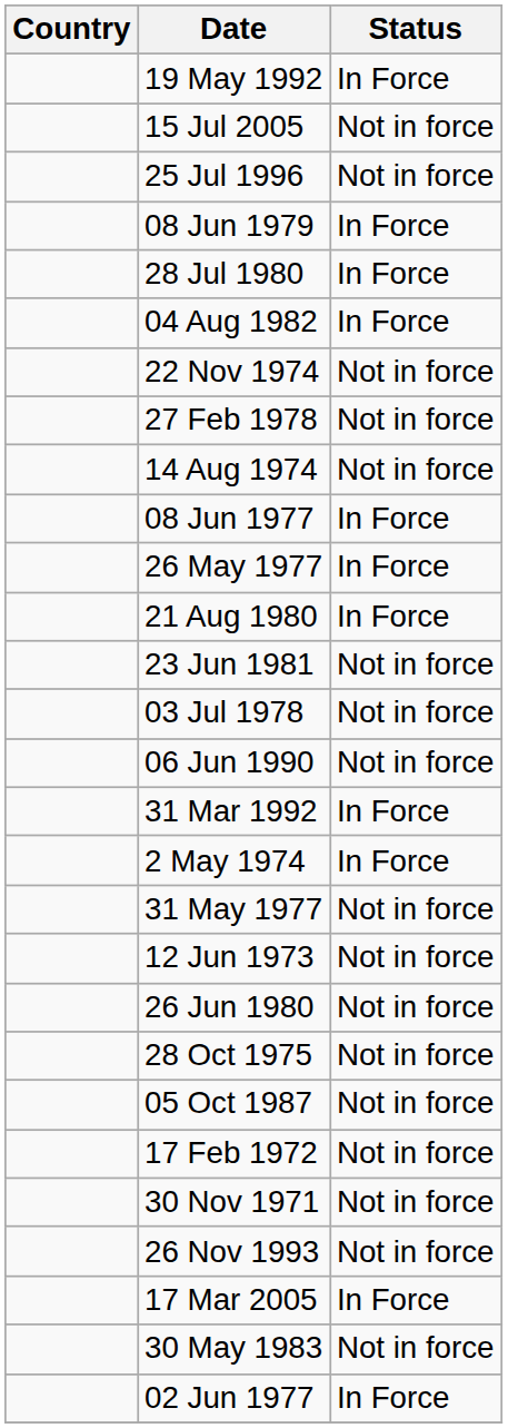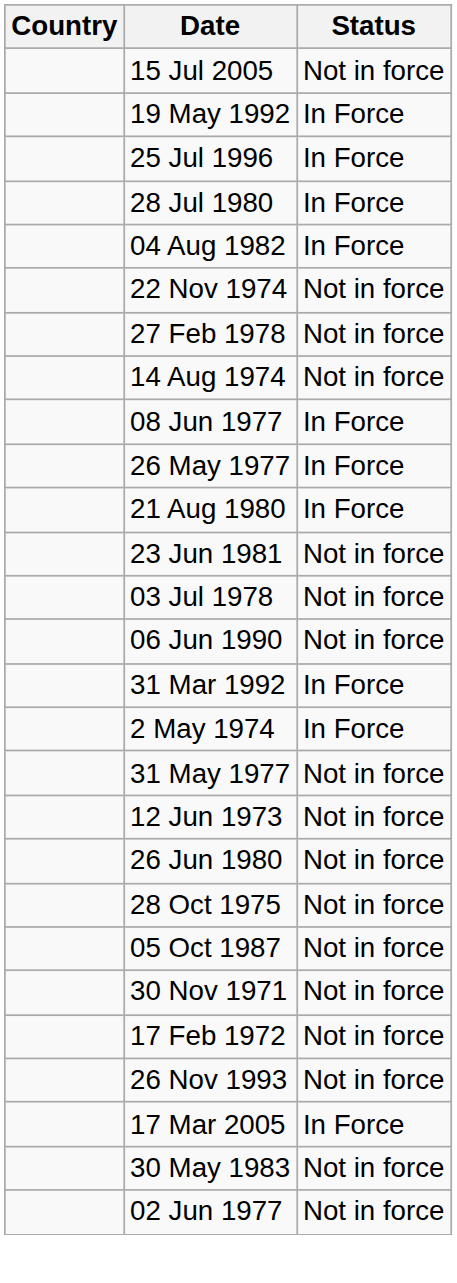rows swapped: 19 May 1992 <-> 15 Jul 2005
25 Jul 1996 | Status: Not in force -> In Force
- row: 08 Jun 1979 | In Force
rows swapped: 30 Nov 1971 <-> 17 Feb 1972
02 Jun 1977 | Status: In Force -> Not in force
